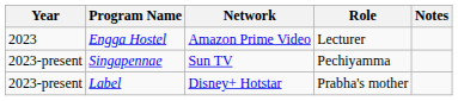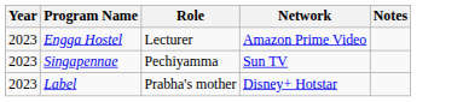columns swapped: Role <-> Network
Singapennae | Year: 2023-present -> 2023
Label | Year: 2023-present -> 2023
